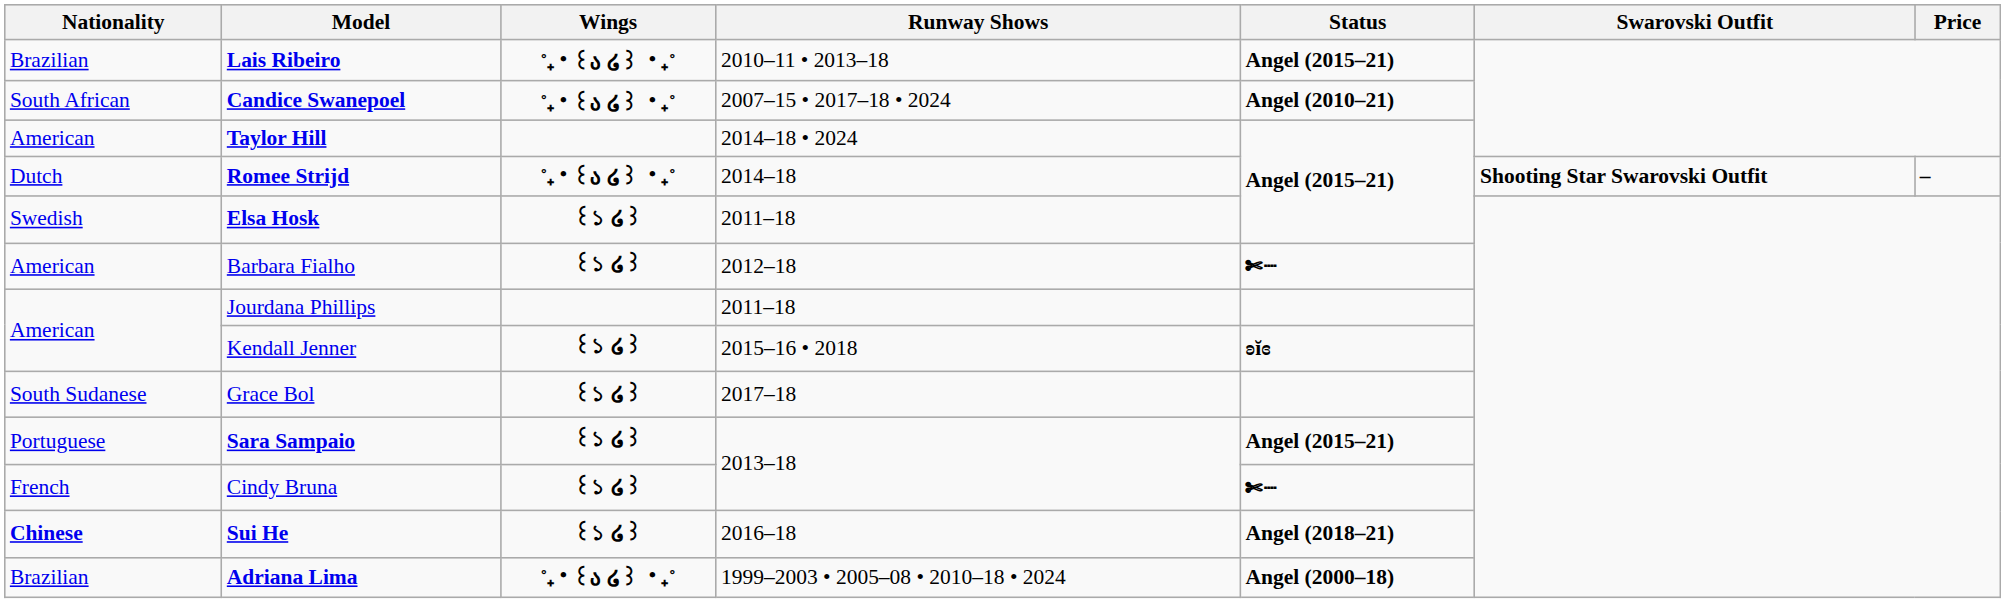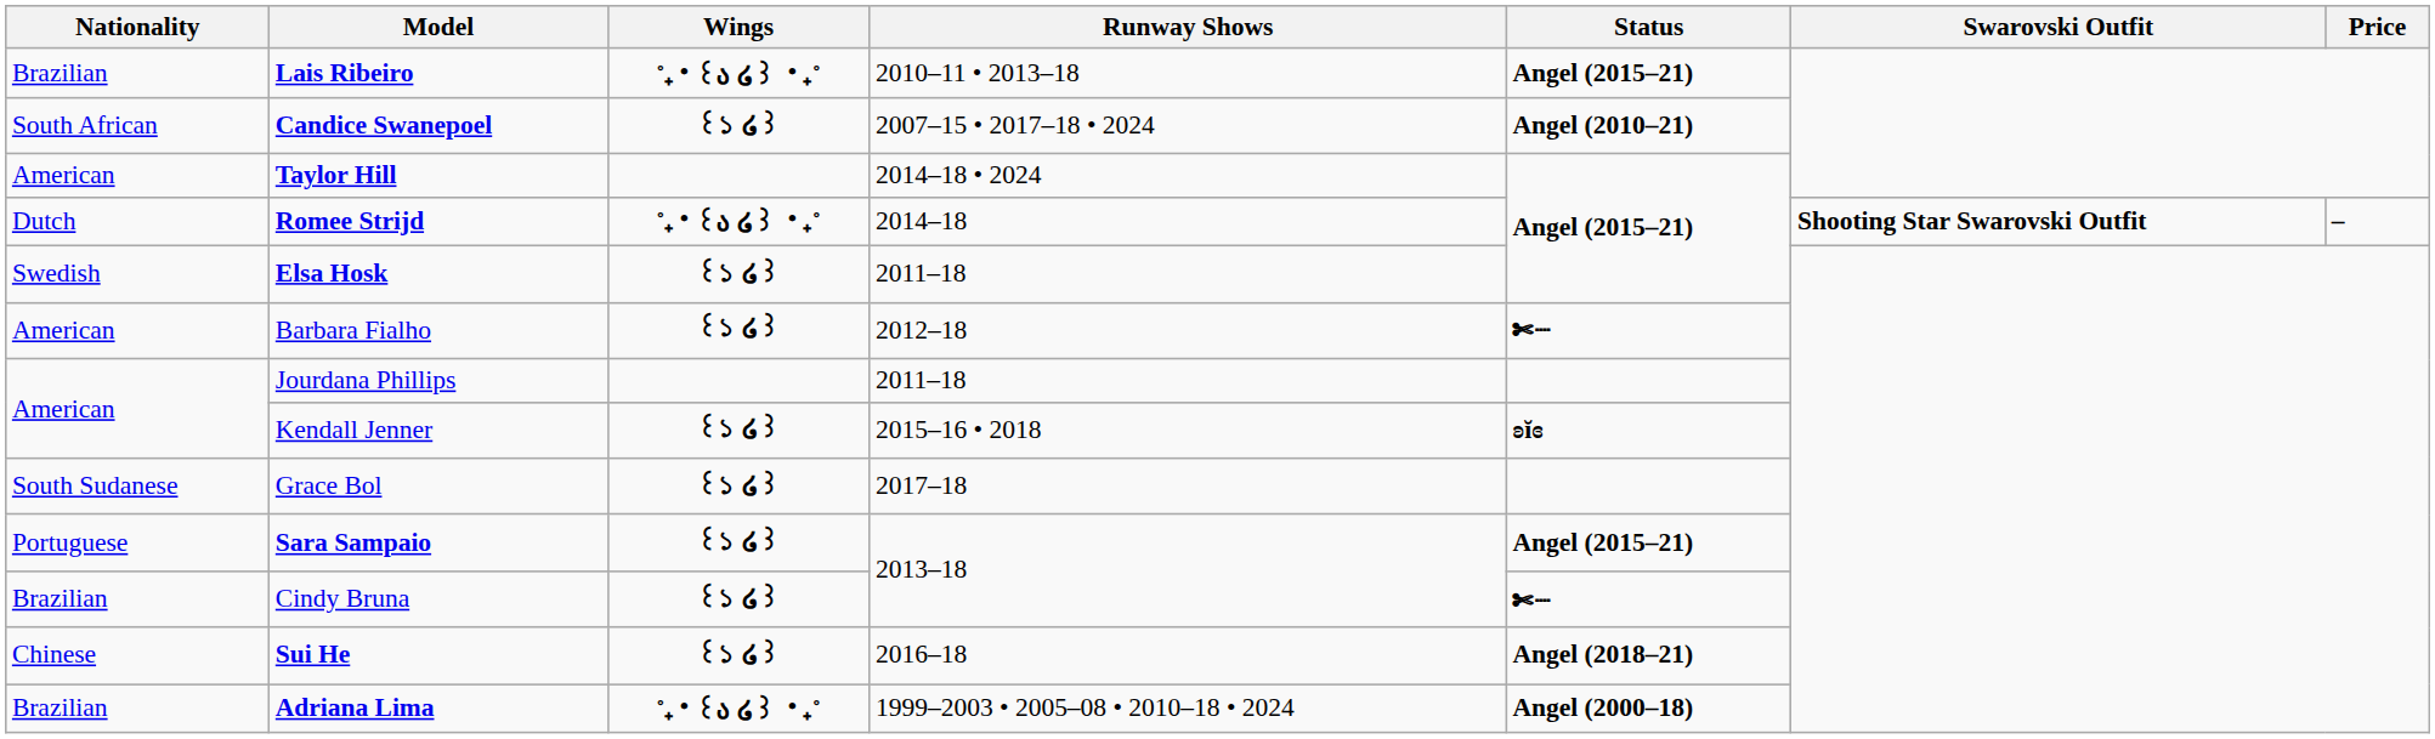Candice Swanepoel | Wings: ˚₊‧꒰ა ໒꒱ ‧₊˚ -> ꒰১ ໒꒱
Cindy Bruna | Nationality: French -> Brazilian
Sui He | Nationality: bold -> normal
